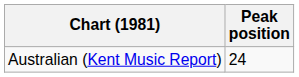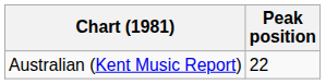Australian (Kent Music Report) | Peak position: 24 -> 22
